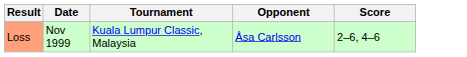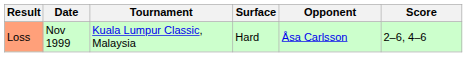+ column: Surface | Hard
